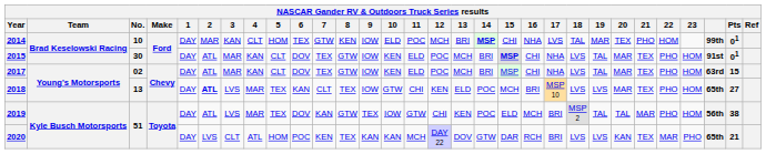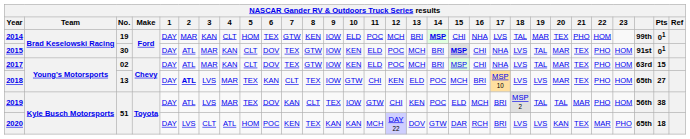2014 | No.: 10 -> 19
2019 | 8: GTW -> CLT
2020 | Pts: 21 -> 18
